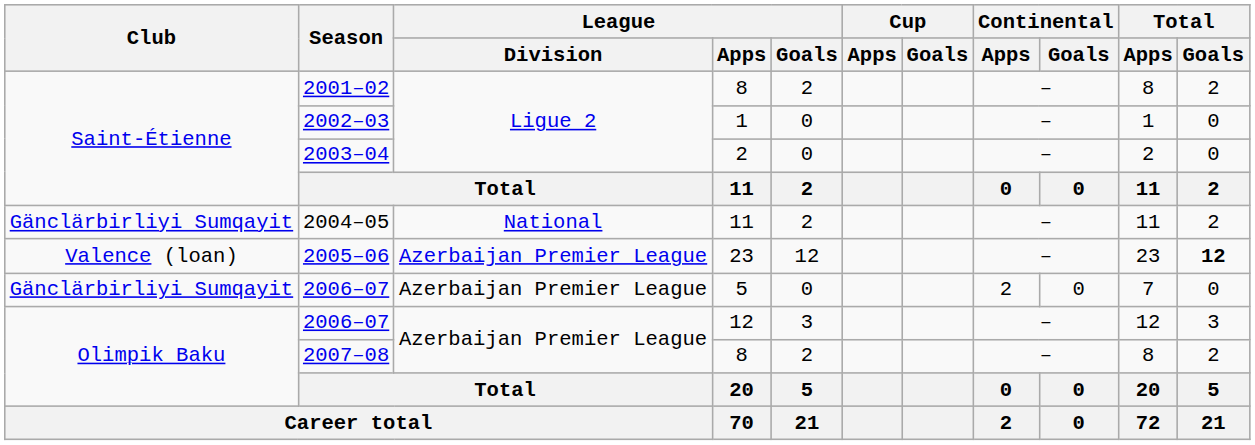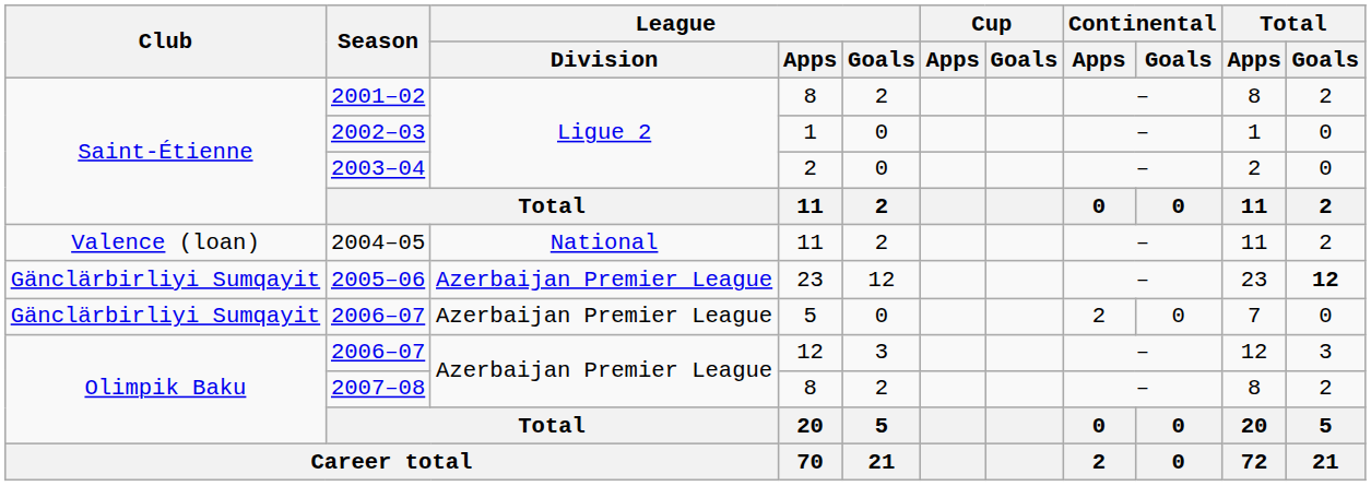2004–05 | Club: Gänclärbirliyi Sumqayit -> Valence (loan)
2005–06 | Club: Valence (loan) -> Gänclärbirliyi Sumqayit
